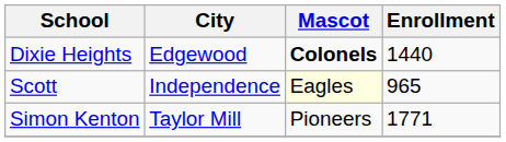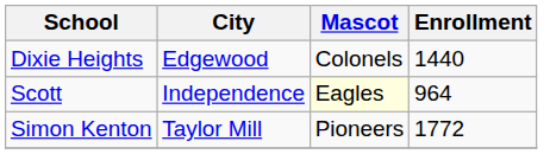Dixie Heights | Mascot: bold -> normal
Scott | Enrollment: 965 -> 964
Simon Kenton | Enrollment: 1771 -> 1772
